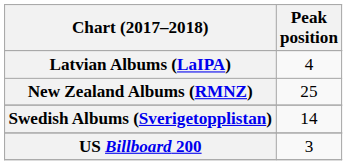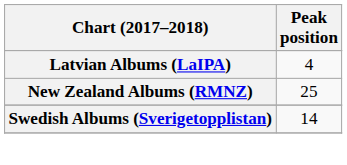- row: US Billboard 200 | 3
